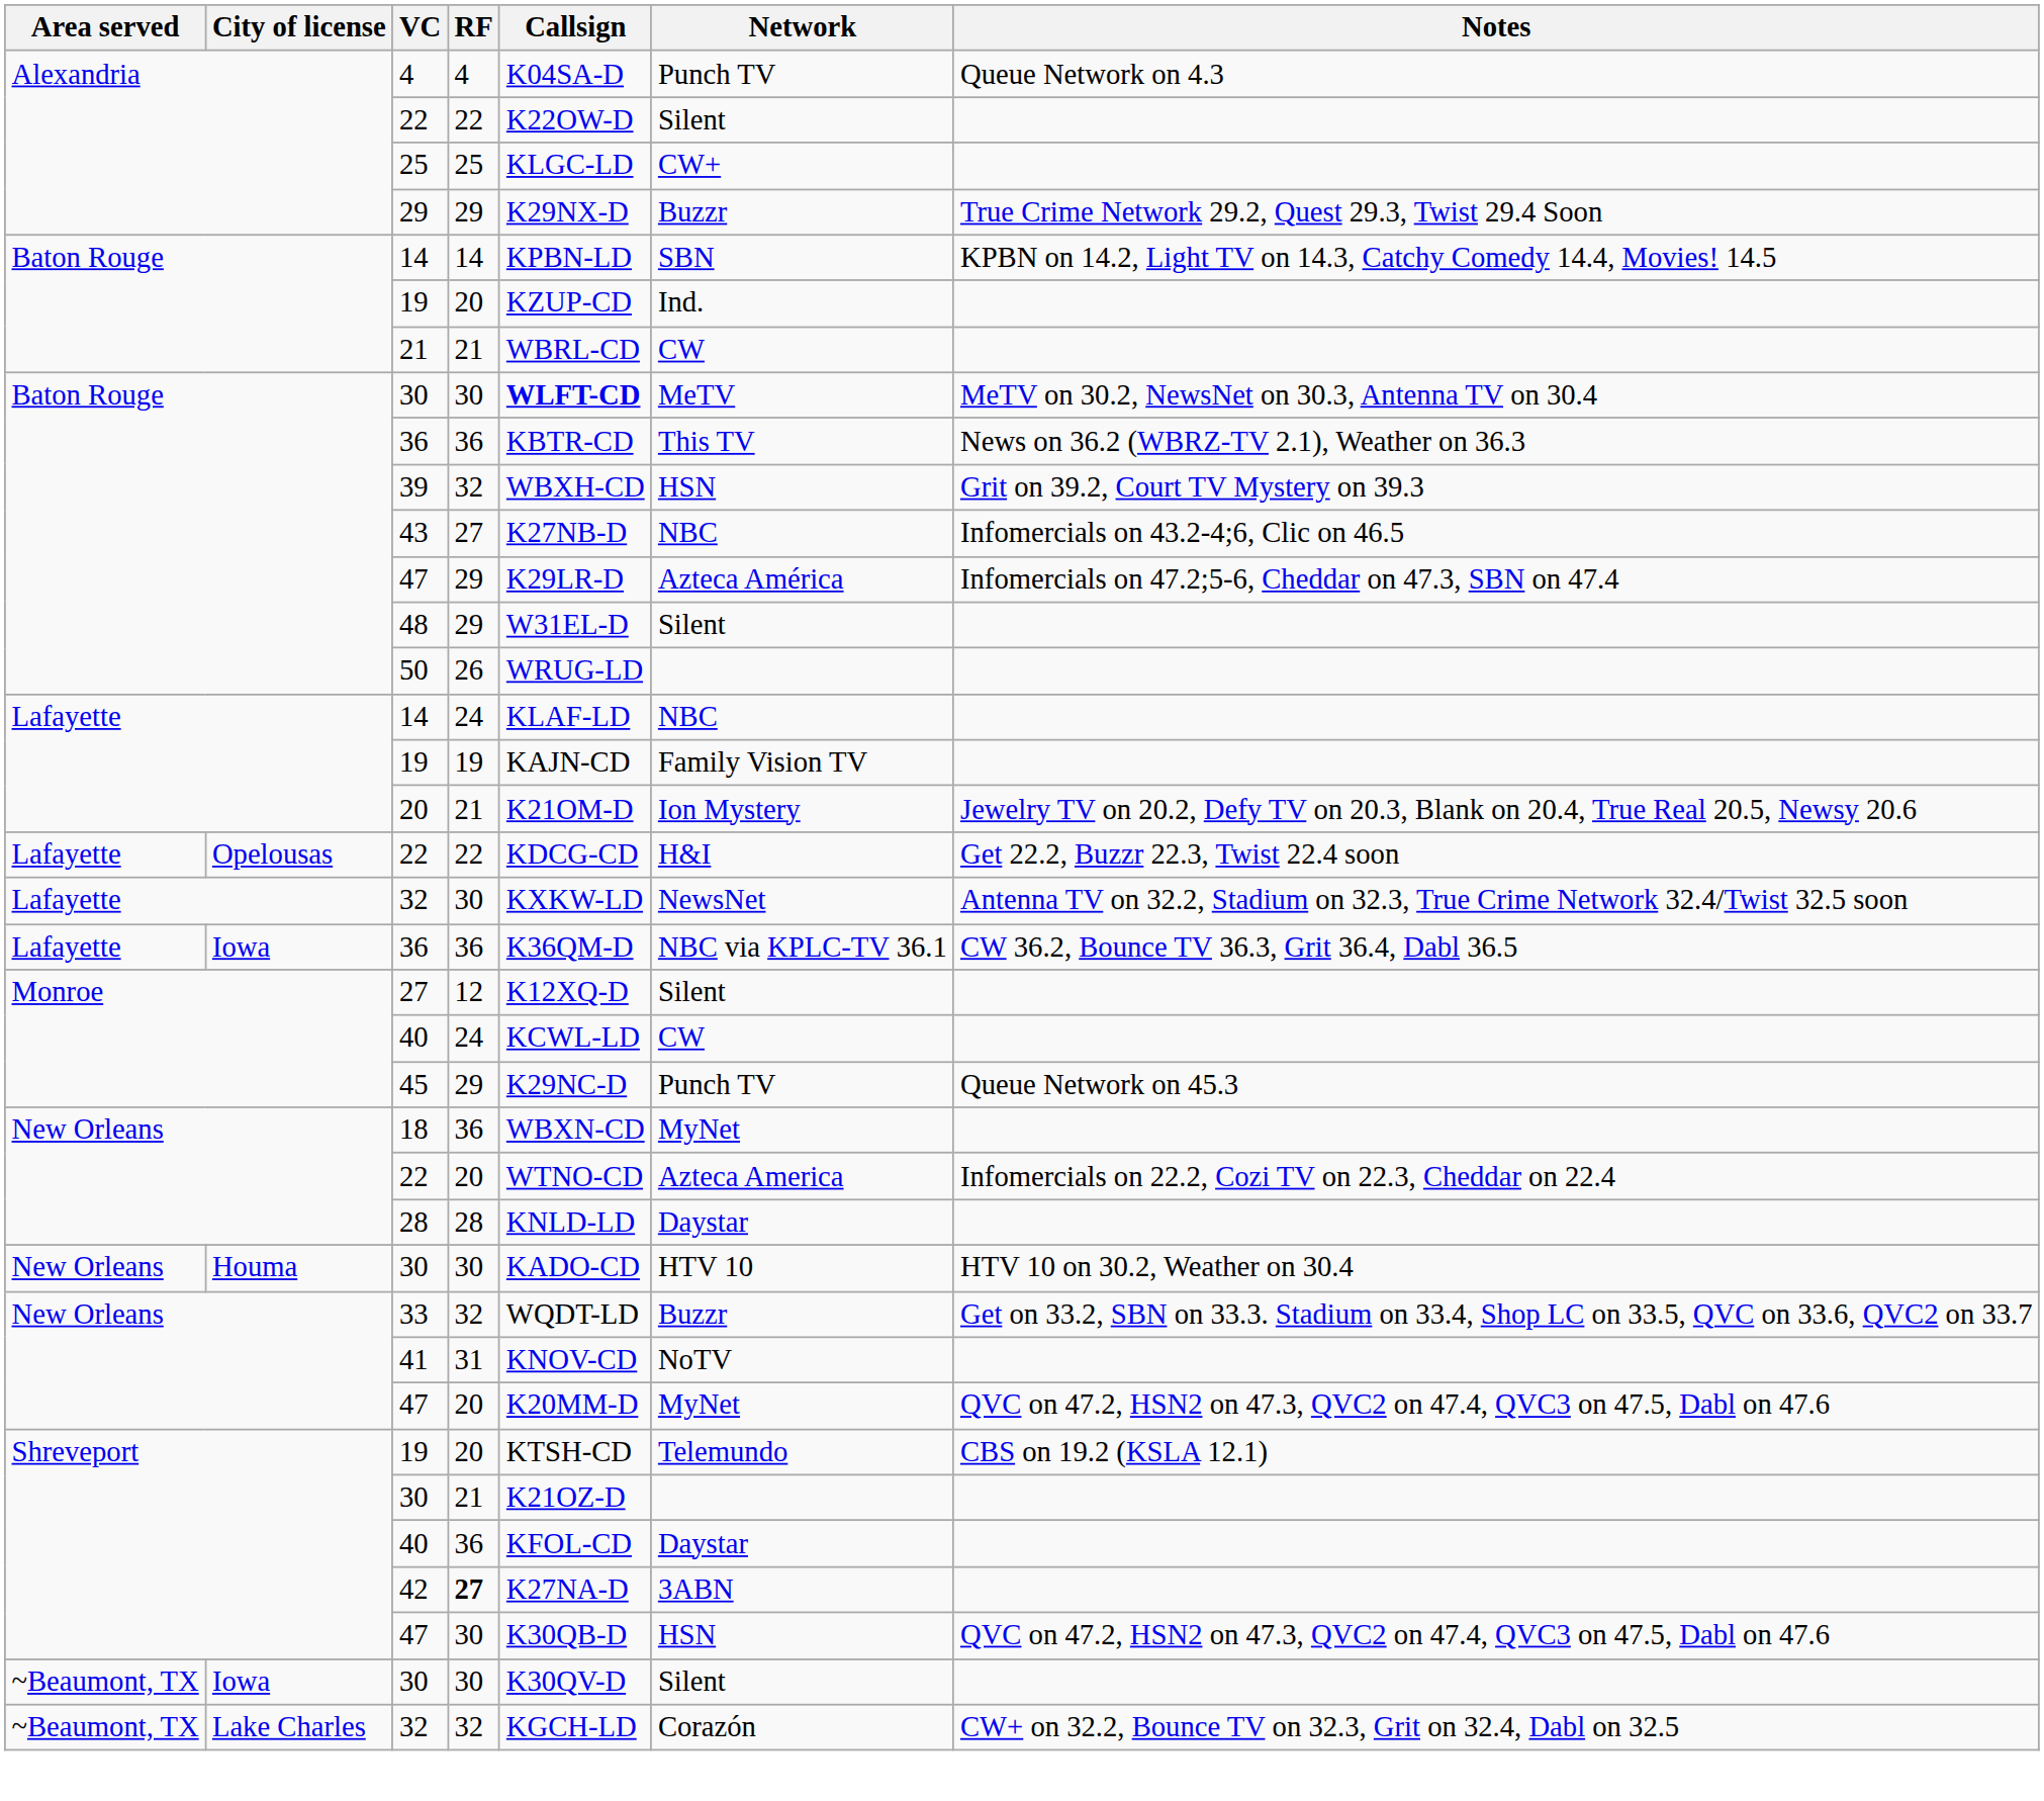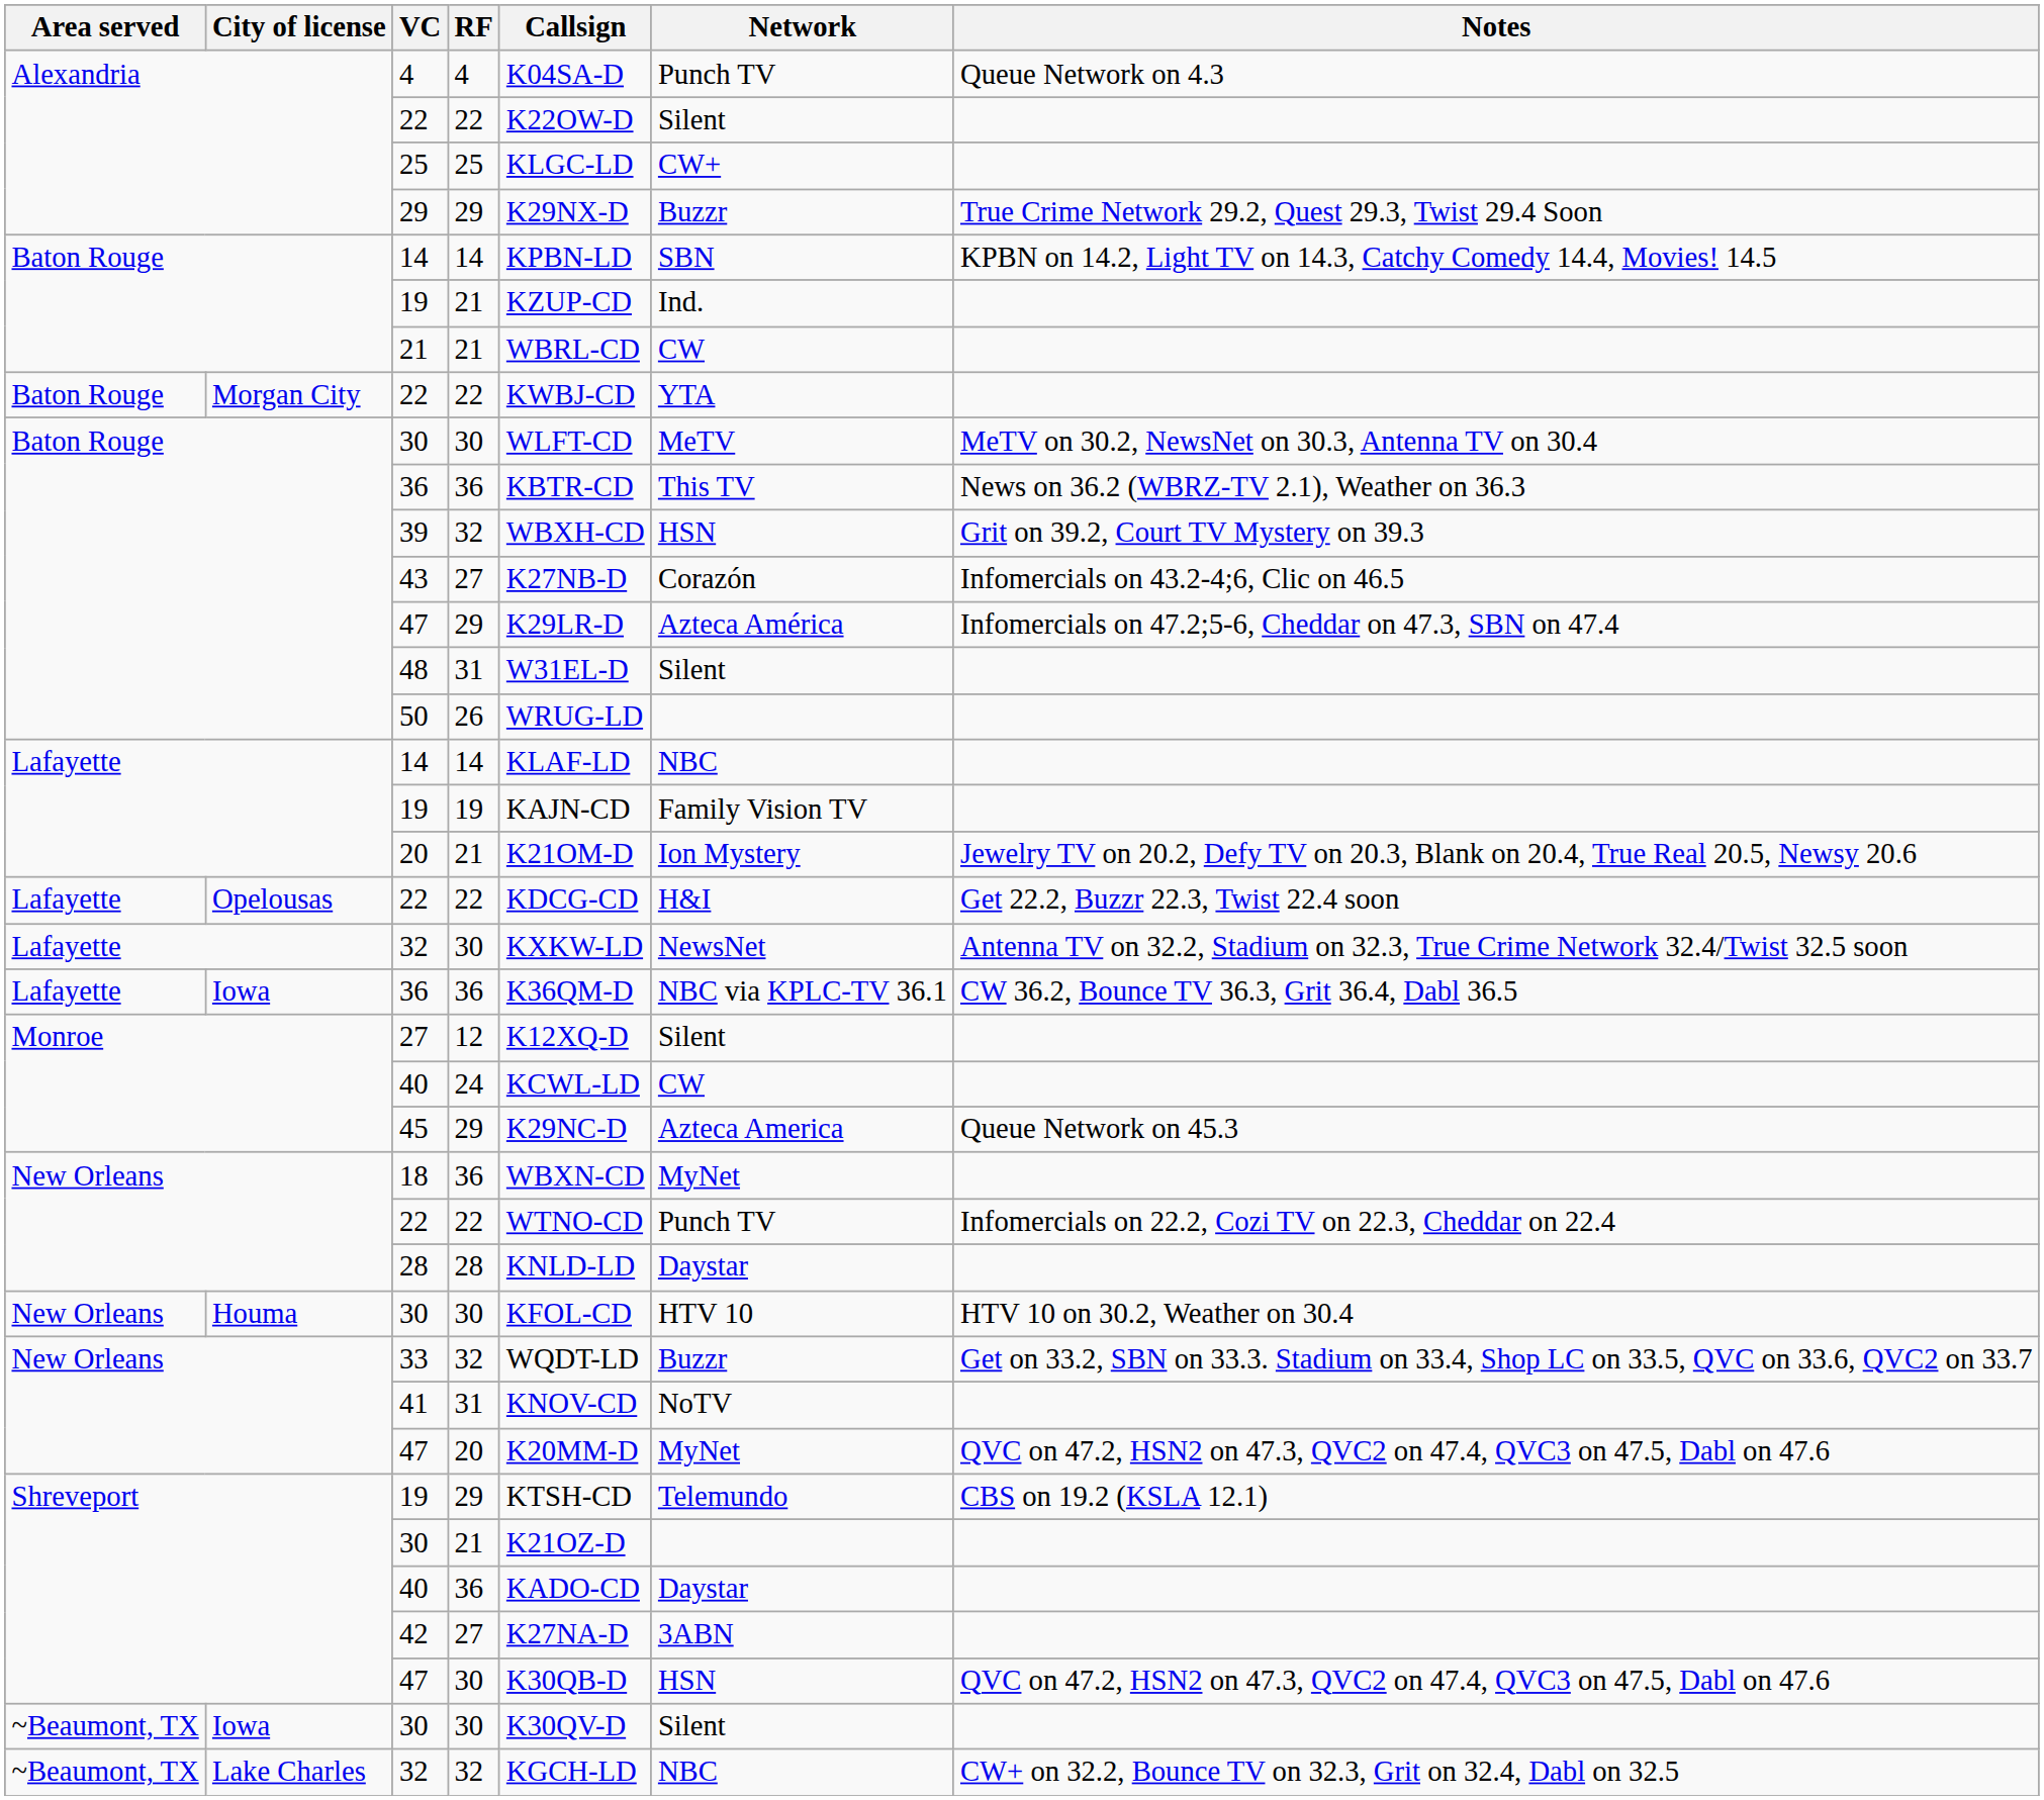Baton Rouge / 19 | RF: 20 -> 21
+ row: Baton Rouge | Morgan City | 22 | 22 | KWBJ-CD | YTA
Baton Rouge / 30 | Callsign: bold -> normal
43 | Network: NBC -> Corazón
48 | RF: 29 -> 31
Lafayette / 14 | RF: 24 -> 14
45 | Network: Punch TV -> Azteca America
New Orleans / 22 | RF: 20 -> 22
New Orleans / 22 | Network: Azteca America -> Punch TV
Houma / 30 | Callsign: KADO-CD -> KFOL-CD
Shreveport / 19 | RF: 20 -> 29
Shreveport / 40 | Callsign: KFOL-CD -> KADO-CD
42 | RF: bold -> normal
Lake Charles / 32 | Network: Corazón -> NBC
